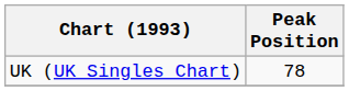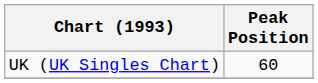UK (UK Singles Chart) | Peak Position: 78 -> 60
